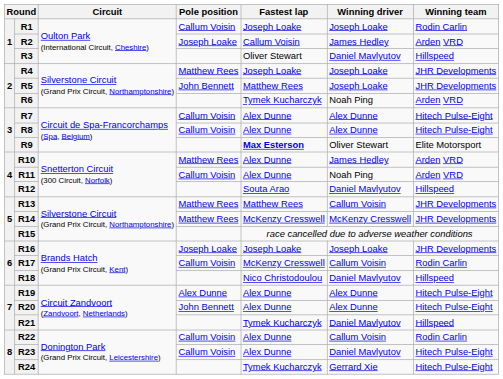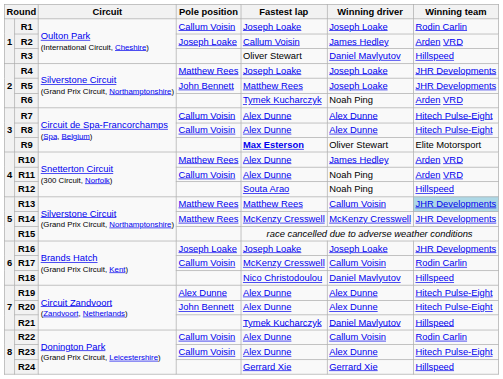R12 | Winning driver: Daniel Mavlyutov -> Noah Ping
R13 | Winning team: no background -> lightblue background
R23 | Winning driver: Daniel Mavlyutov -> Alex Dunne
R24 | Fastest lap: Tymek Kucharczyk -> Gerrard Xie
R24 | Winning team: Hitech Pulse-Eight -> Hillspeed
